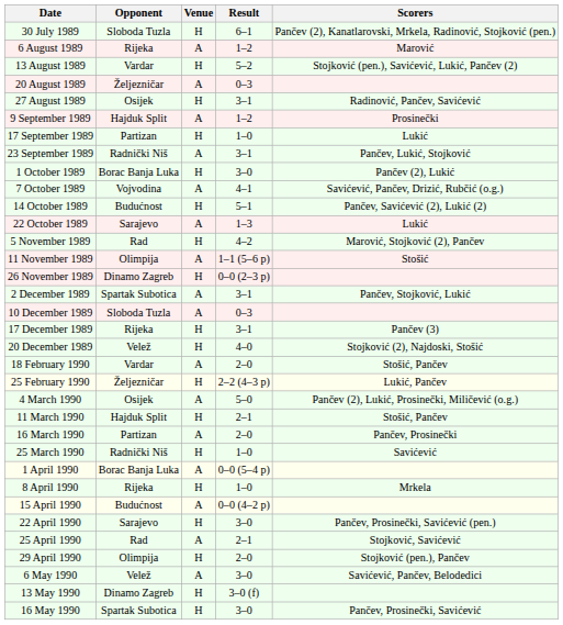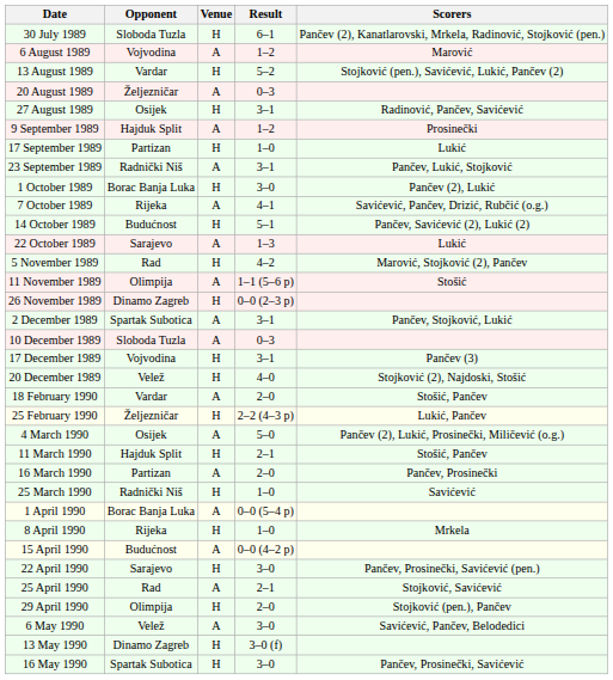6 August 1989 | Opponent: Rijeka -> Vojvodina
7 October 1989 | Opponent: Vojvodina -> Rijeka
17 December 1989 | Opponent: Rijeka -> Vojvodina
